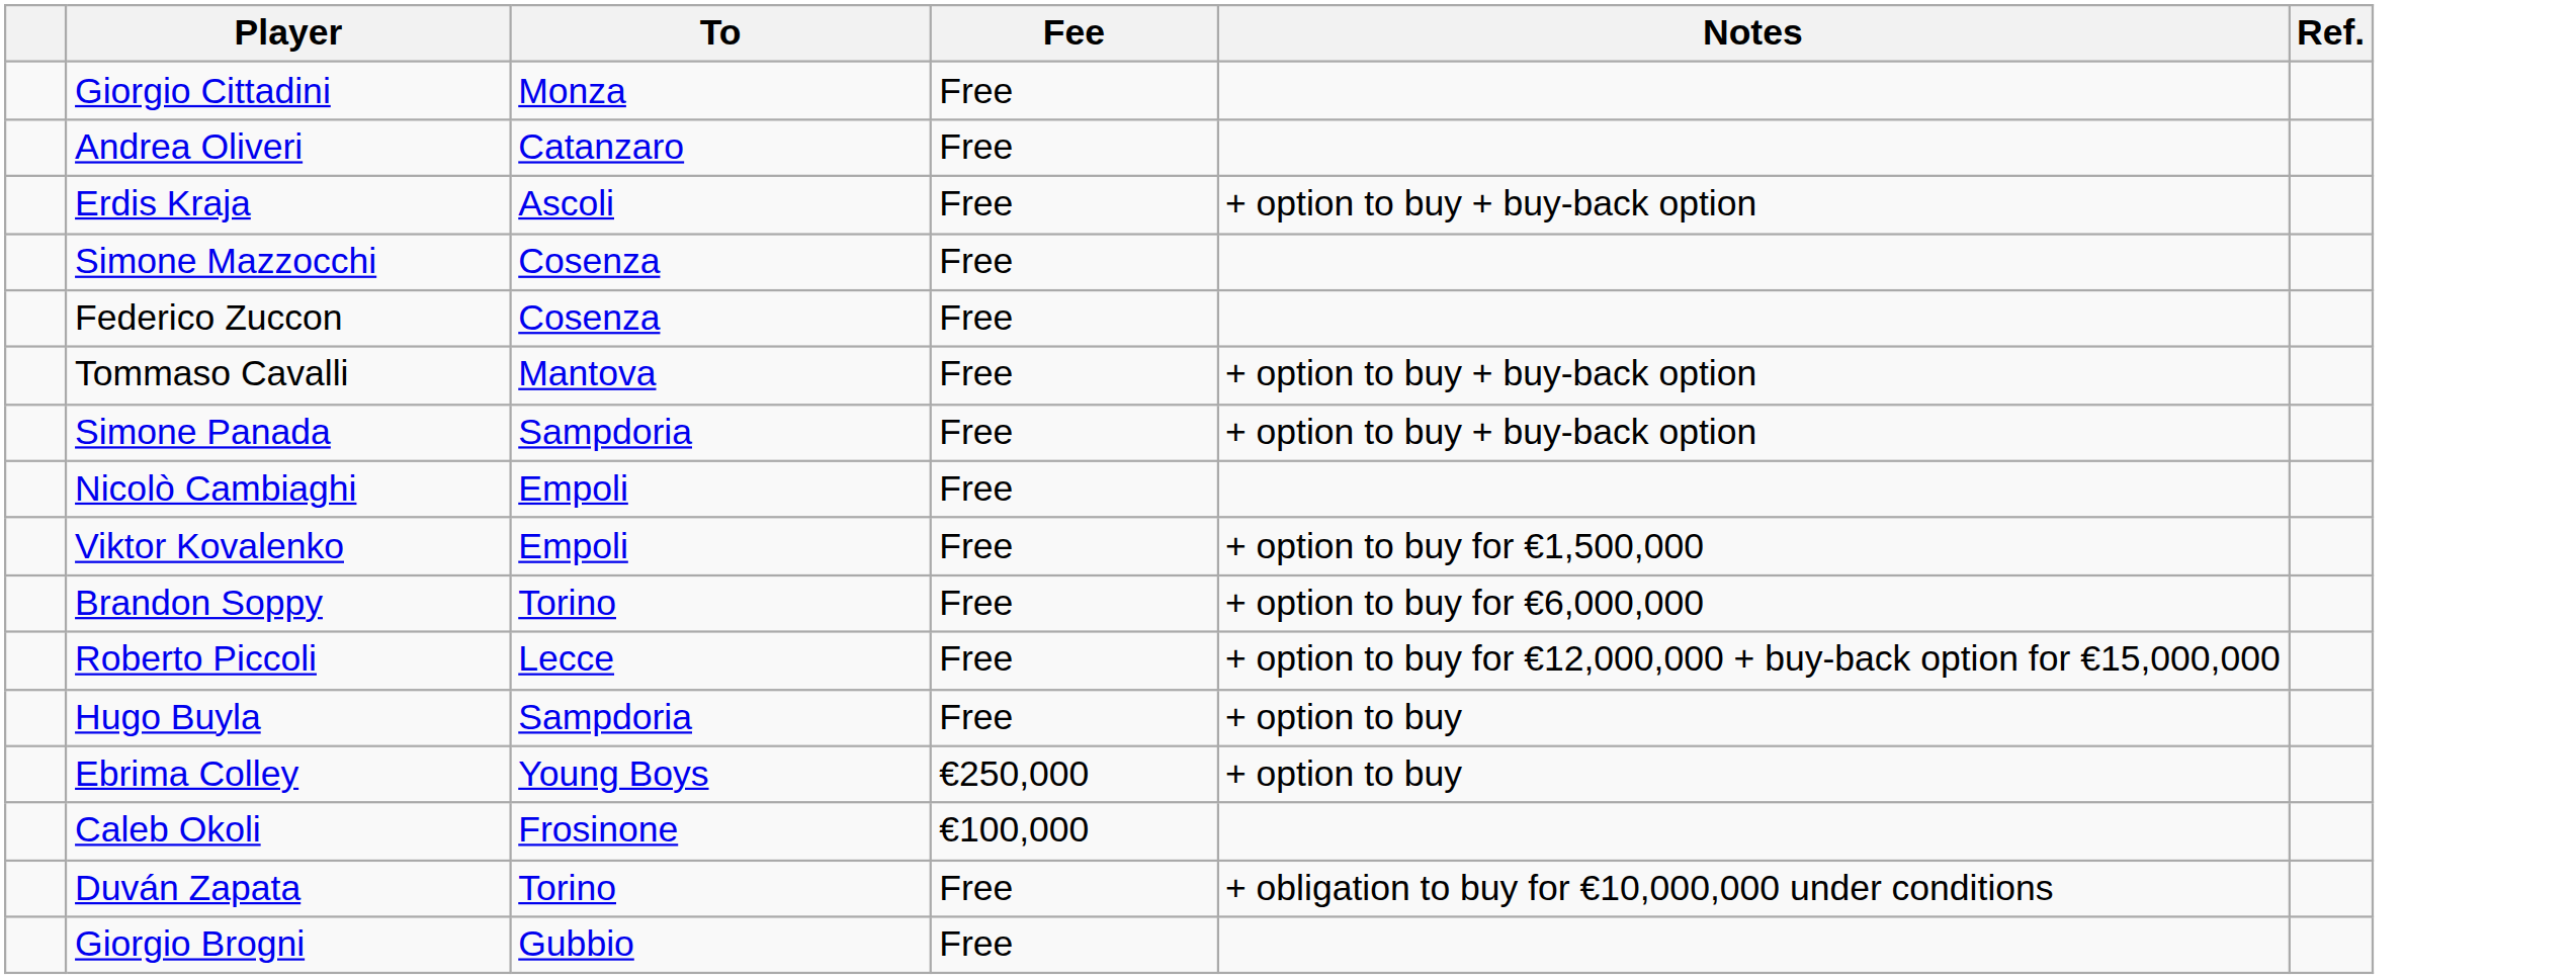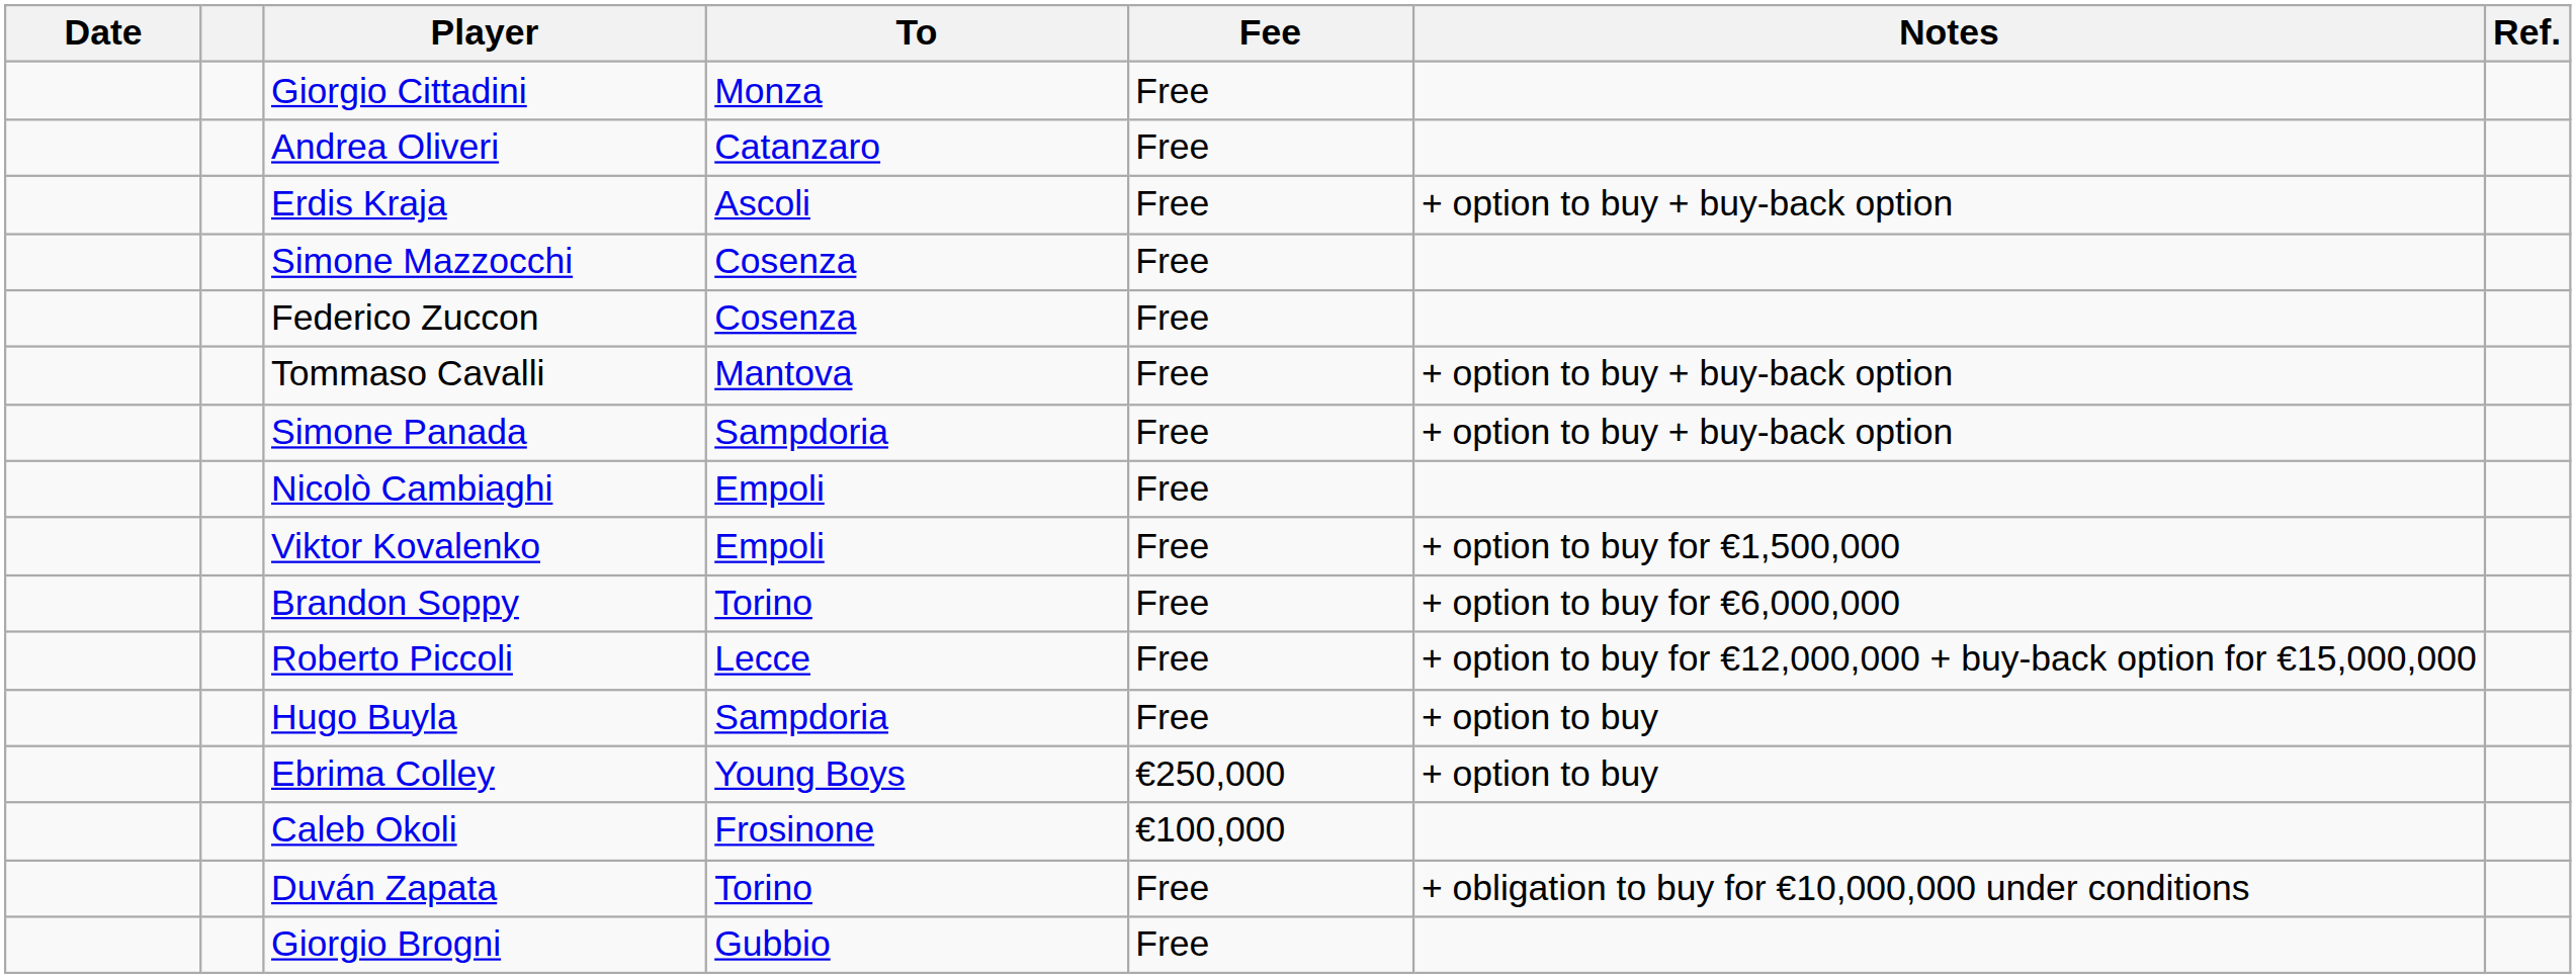+ column: Date
